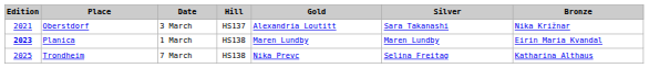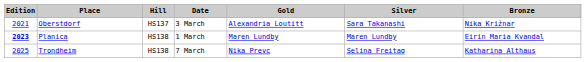columns swapped: Date <-> Hill
